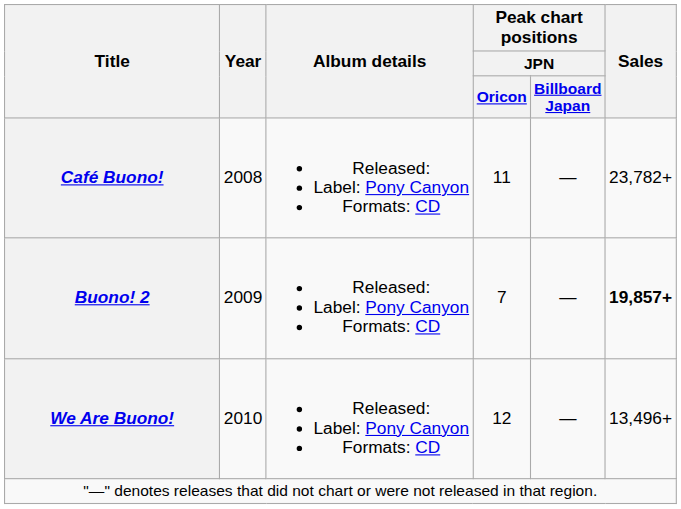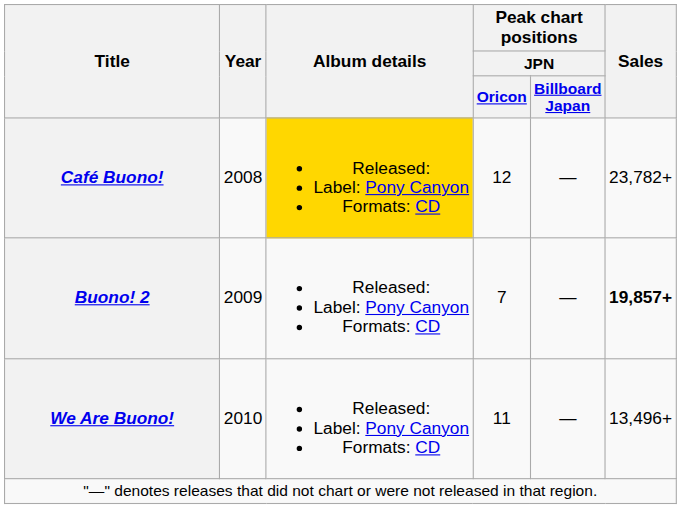Café Buono! | Album details: no background -> gold background
Café Buono! | Peak chart positions / JPN / Oricon: 11 -> 12
We Are Buono! | Peak chart positions / JPN / Oricon: 12 -> 11
